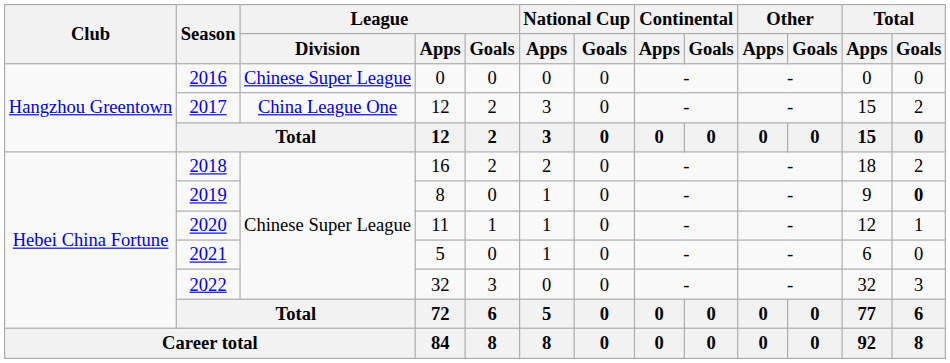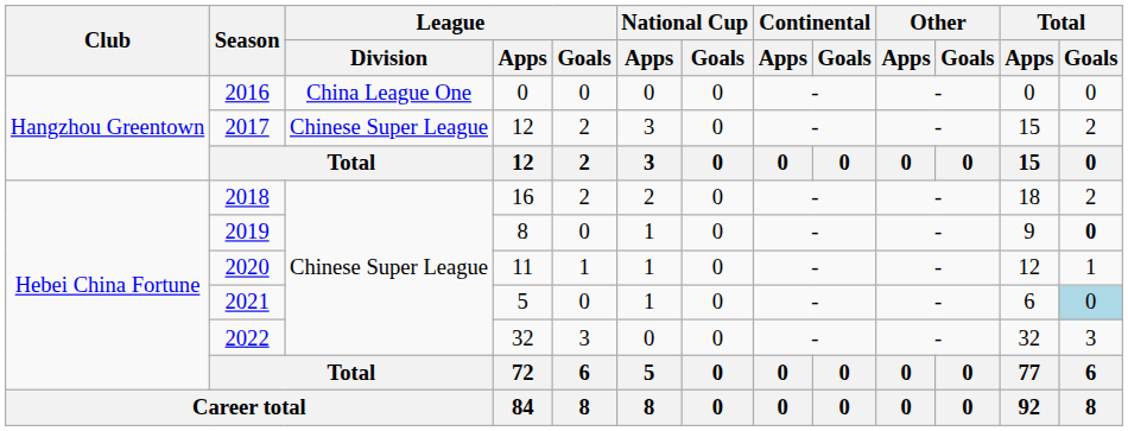2016 | League / Division: Chinese Super League -> China League One
2017 | League / Division: China League One -> Chinese Super League
2021 | Total / Goals: no background -> lightblue background
